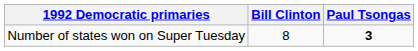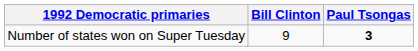Number of states won on Super Tuesday | Bill Clinton: 8 -> 9
